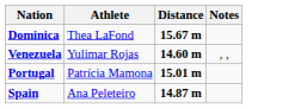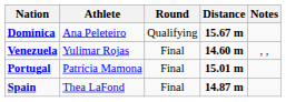+ column: Round | Qualifying | Final | Final | Final
Dominica | Athlete: Thea LaFond -> Ana Peleteiro
Spain | Athlete: Ana Peleteiro -> Thea LaFond
